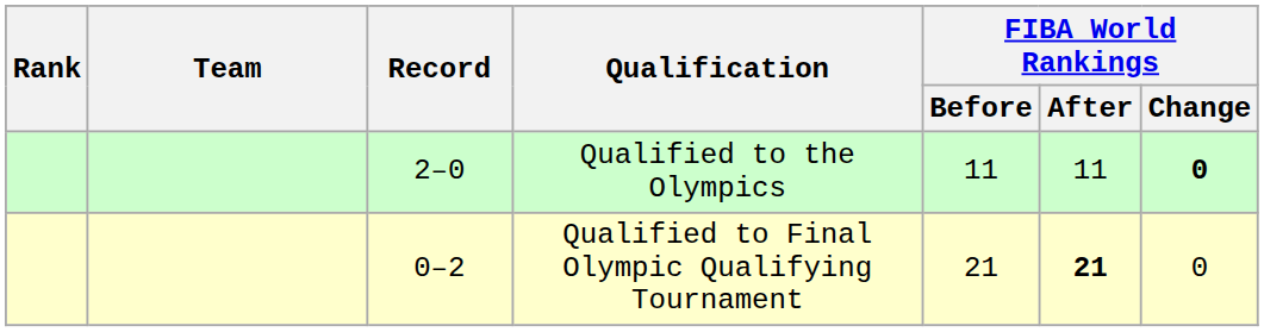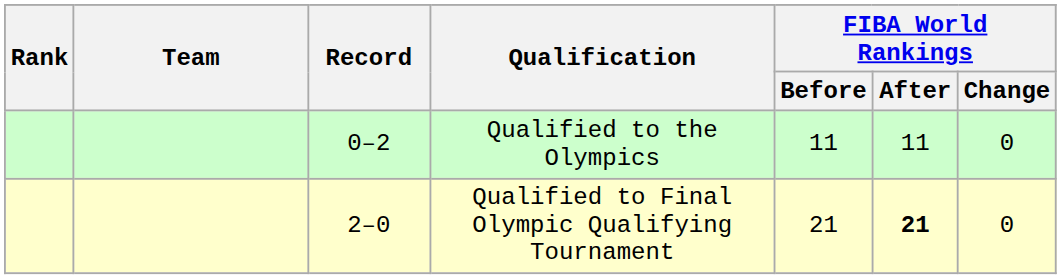Qualified to the Olympics | Record: 2–0 -> 0–2
Qualified to the Olympics | FIBA World Rankings / Change: bold -> normal
Qualified to Final Olympic Qualifying Tournament | Record: 0–2 -> 2–0
